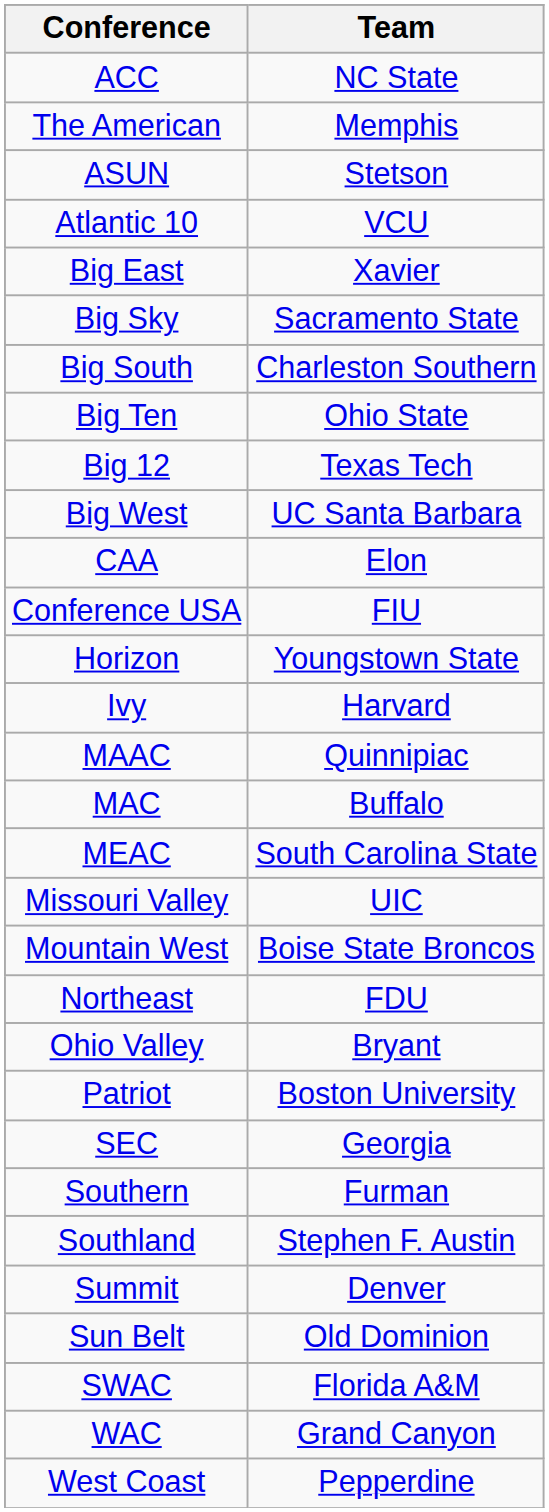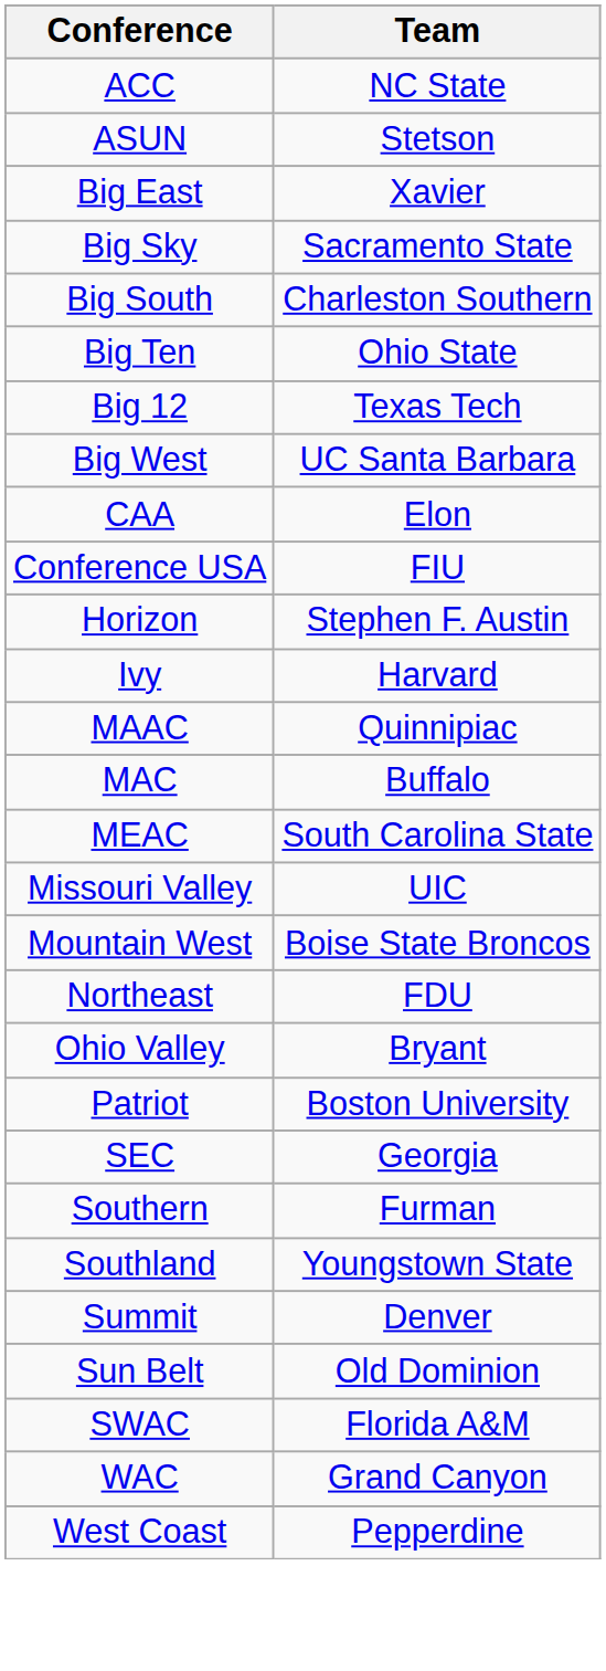- row: The American | Memphis
- row: Atlantic 10 | VCU
Horizon | Team: Youngstown State -> Stephen F. Austin
Southland | Team: Stephen F. Austin -> Youngstown State
